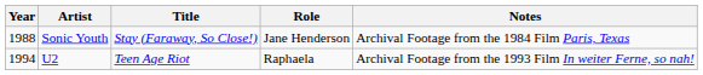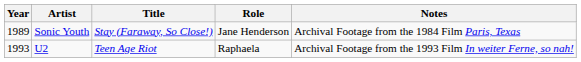Sonic Youth | Year: 1988 -> 1989
U2 | Year: 1994 -> 1993
